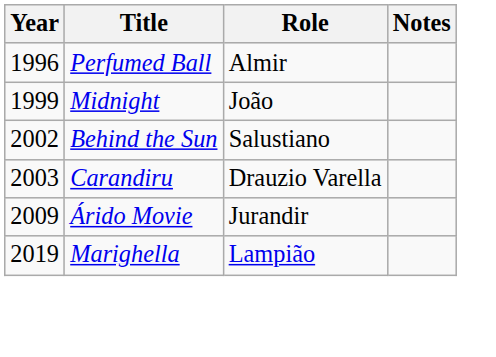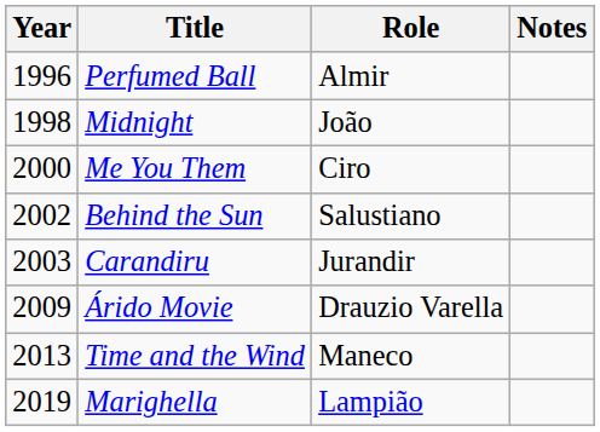Midnight | Year: 1999 -> 1998
+ row: 2000 | Me You Them | Ciro
Carandiru | Role: Drauzio Varella -> Jurandir
Árido Movie | Role: Jurandir -> Drauzio Varella
+ row: 2013 | Time and the Wind | Maneco
